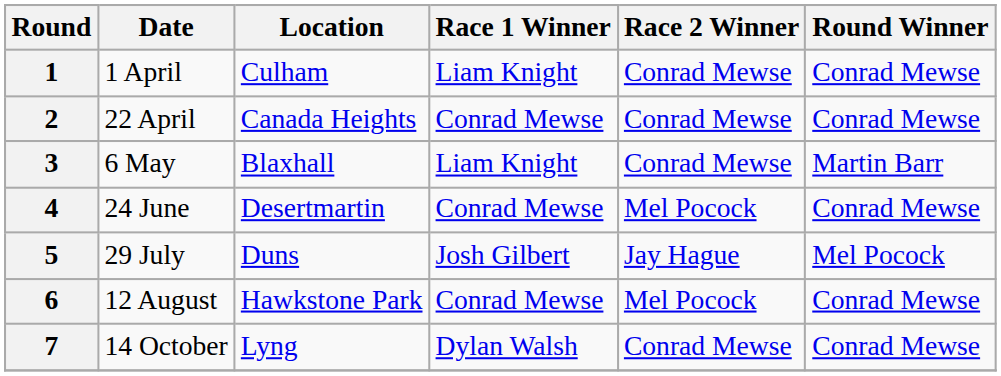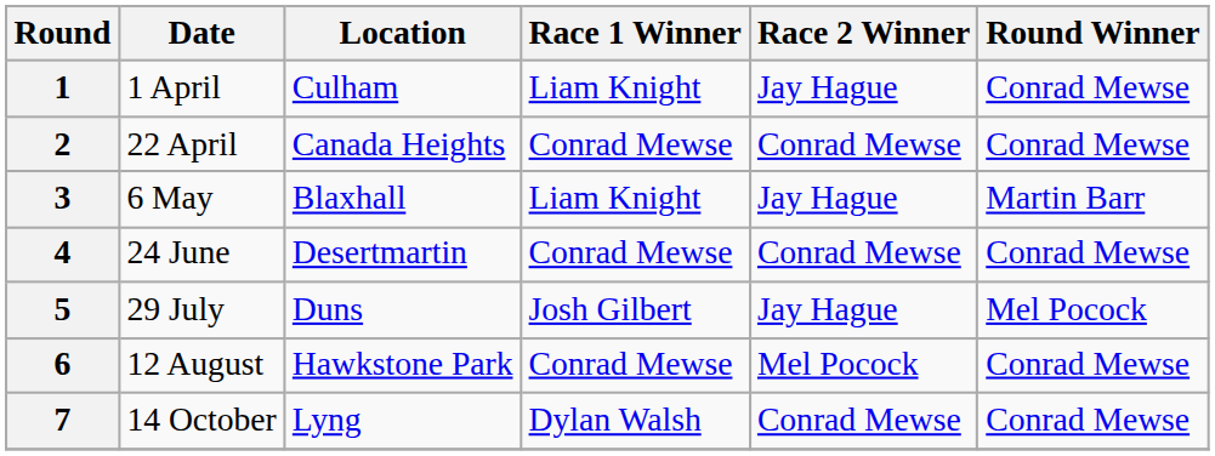1 | Race 2 Winner: Conrad Mewse -> Jay Hague
3 | Race 2 Winner: Conrad Mewse -> Jay Hague
4 | Race 2 Winner: Mel Pocock -> Conrad Mewse
